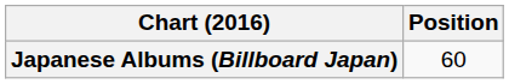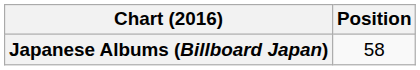Japanese Albums (Billboard Japan) | Position: 60 -> 58
